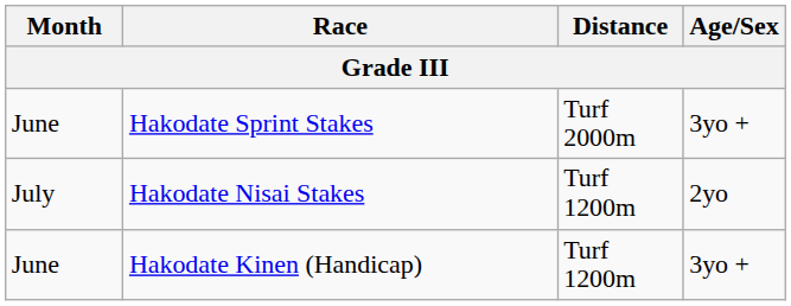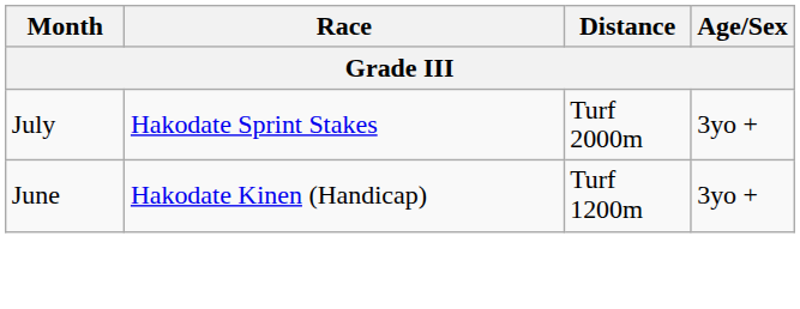Hakodate Sprint Stakes | Month: June -> July
- row: July | Hakodate Nisai Stakes | Turf 1200m | 2yo
